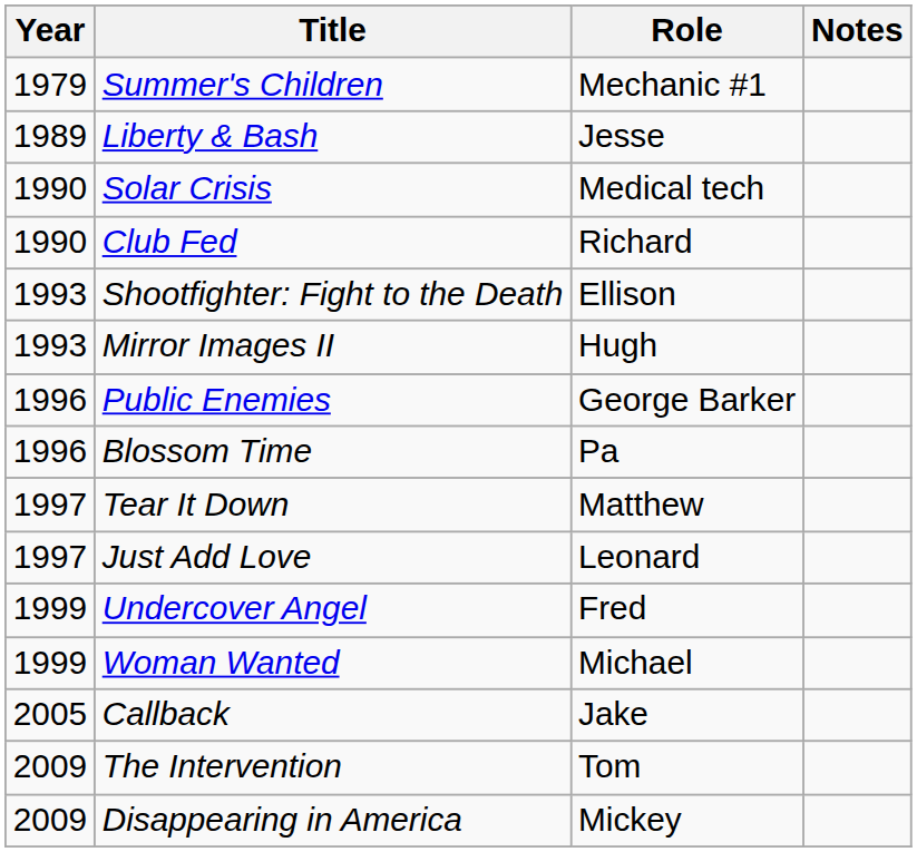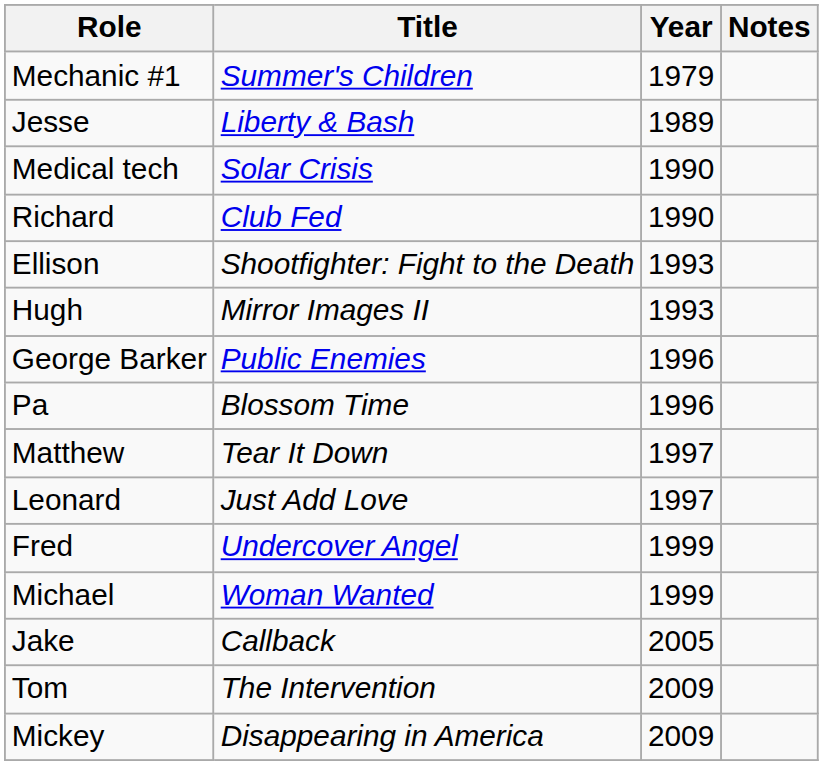columns swapped: Year <-> Role
